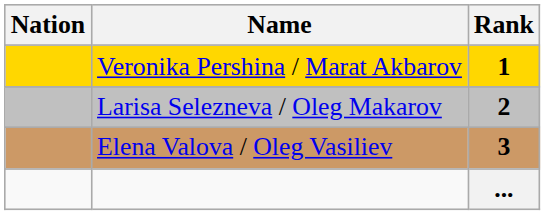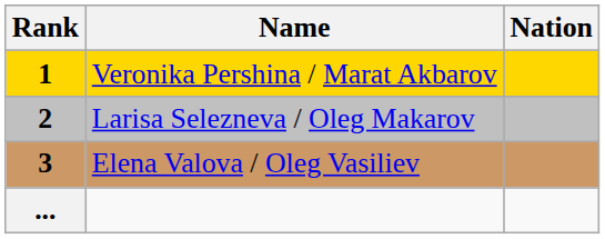columns swapped: Rank <-> Nation
